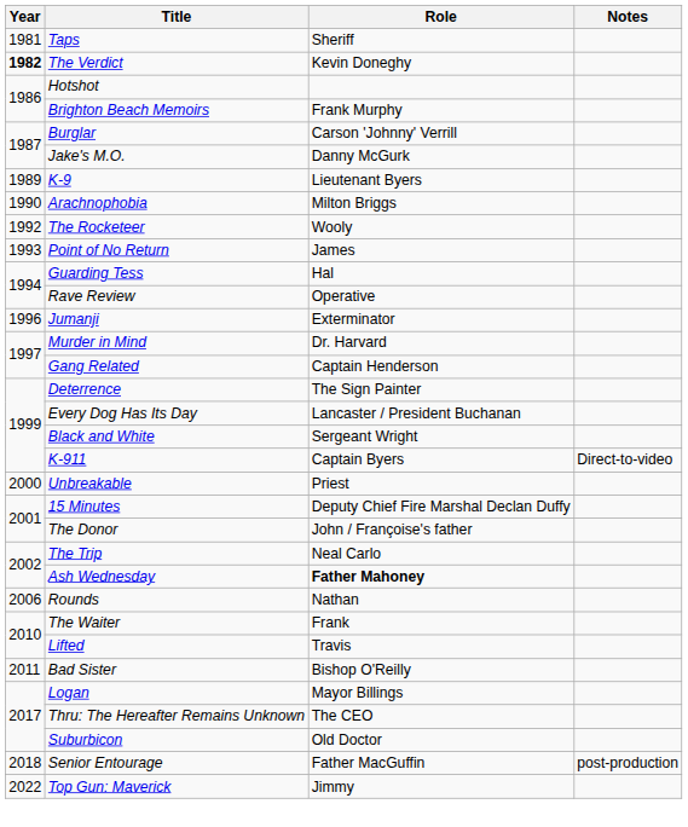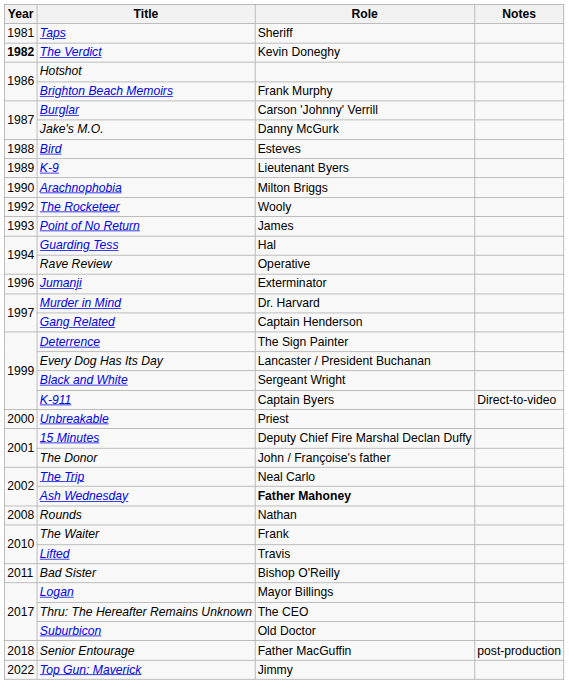+ row: 1988 | Bird | Esteves
Rounds | Year: 2006 -> 2008
